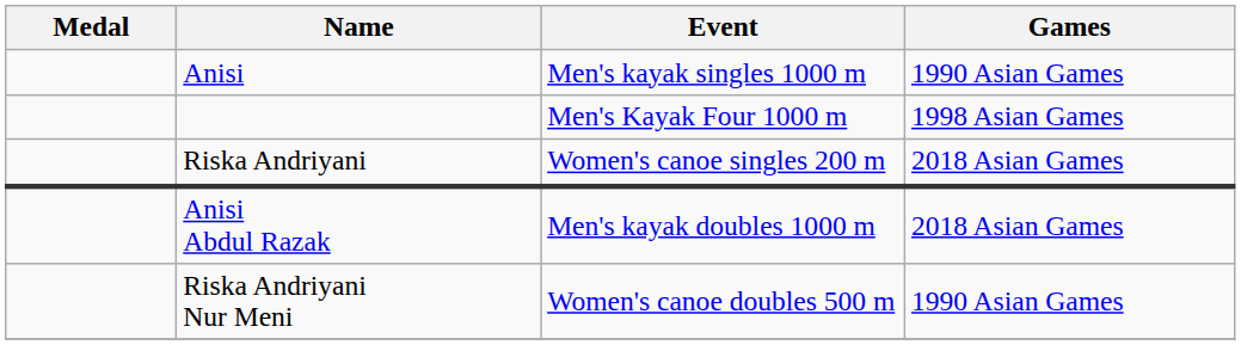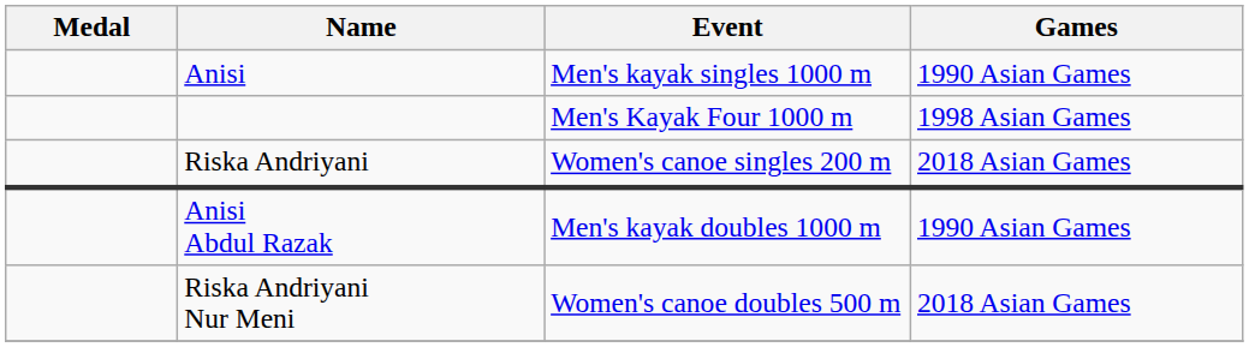Anisi Abdul Razak | Games: 2018 Asian Games -> 1990 Asian Games
Riska Andriyani Nur Meni | Games: 1990 Asian Games -> 2018 Asian Games
